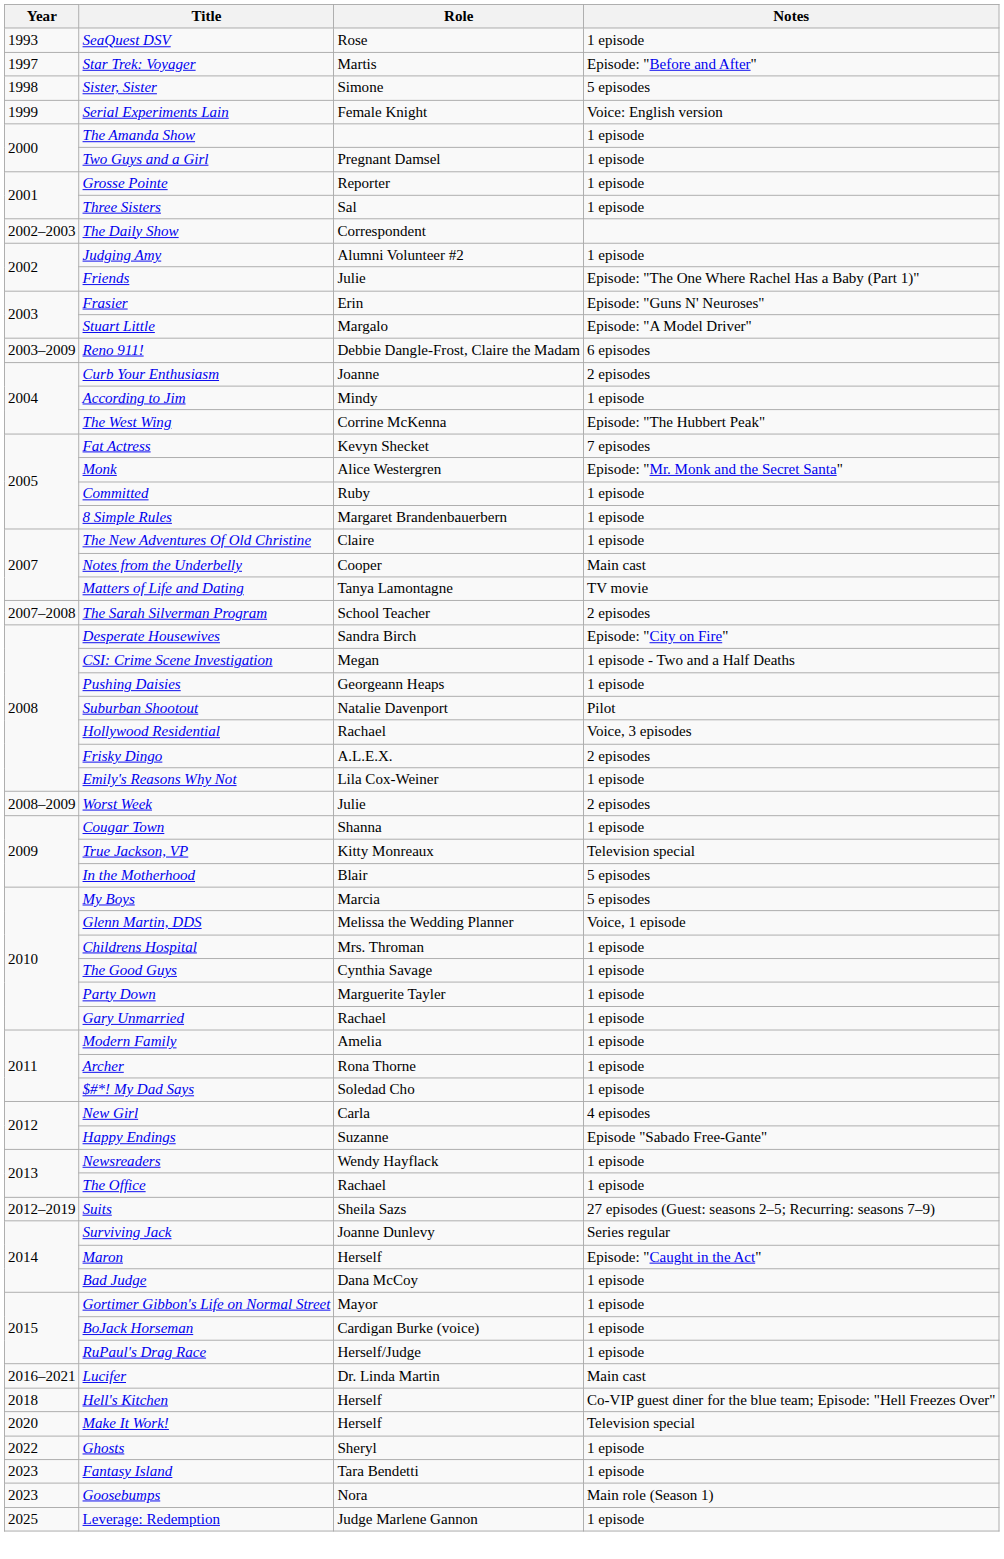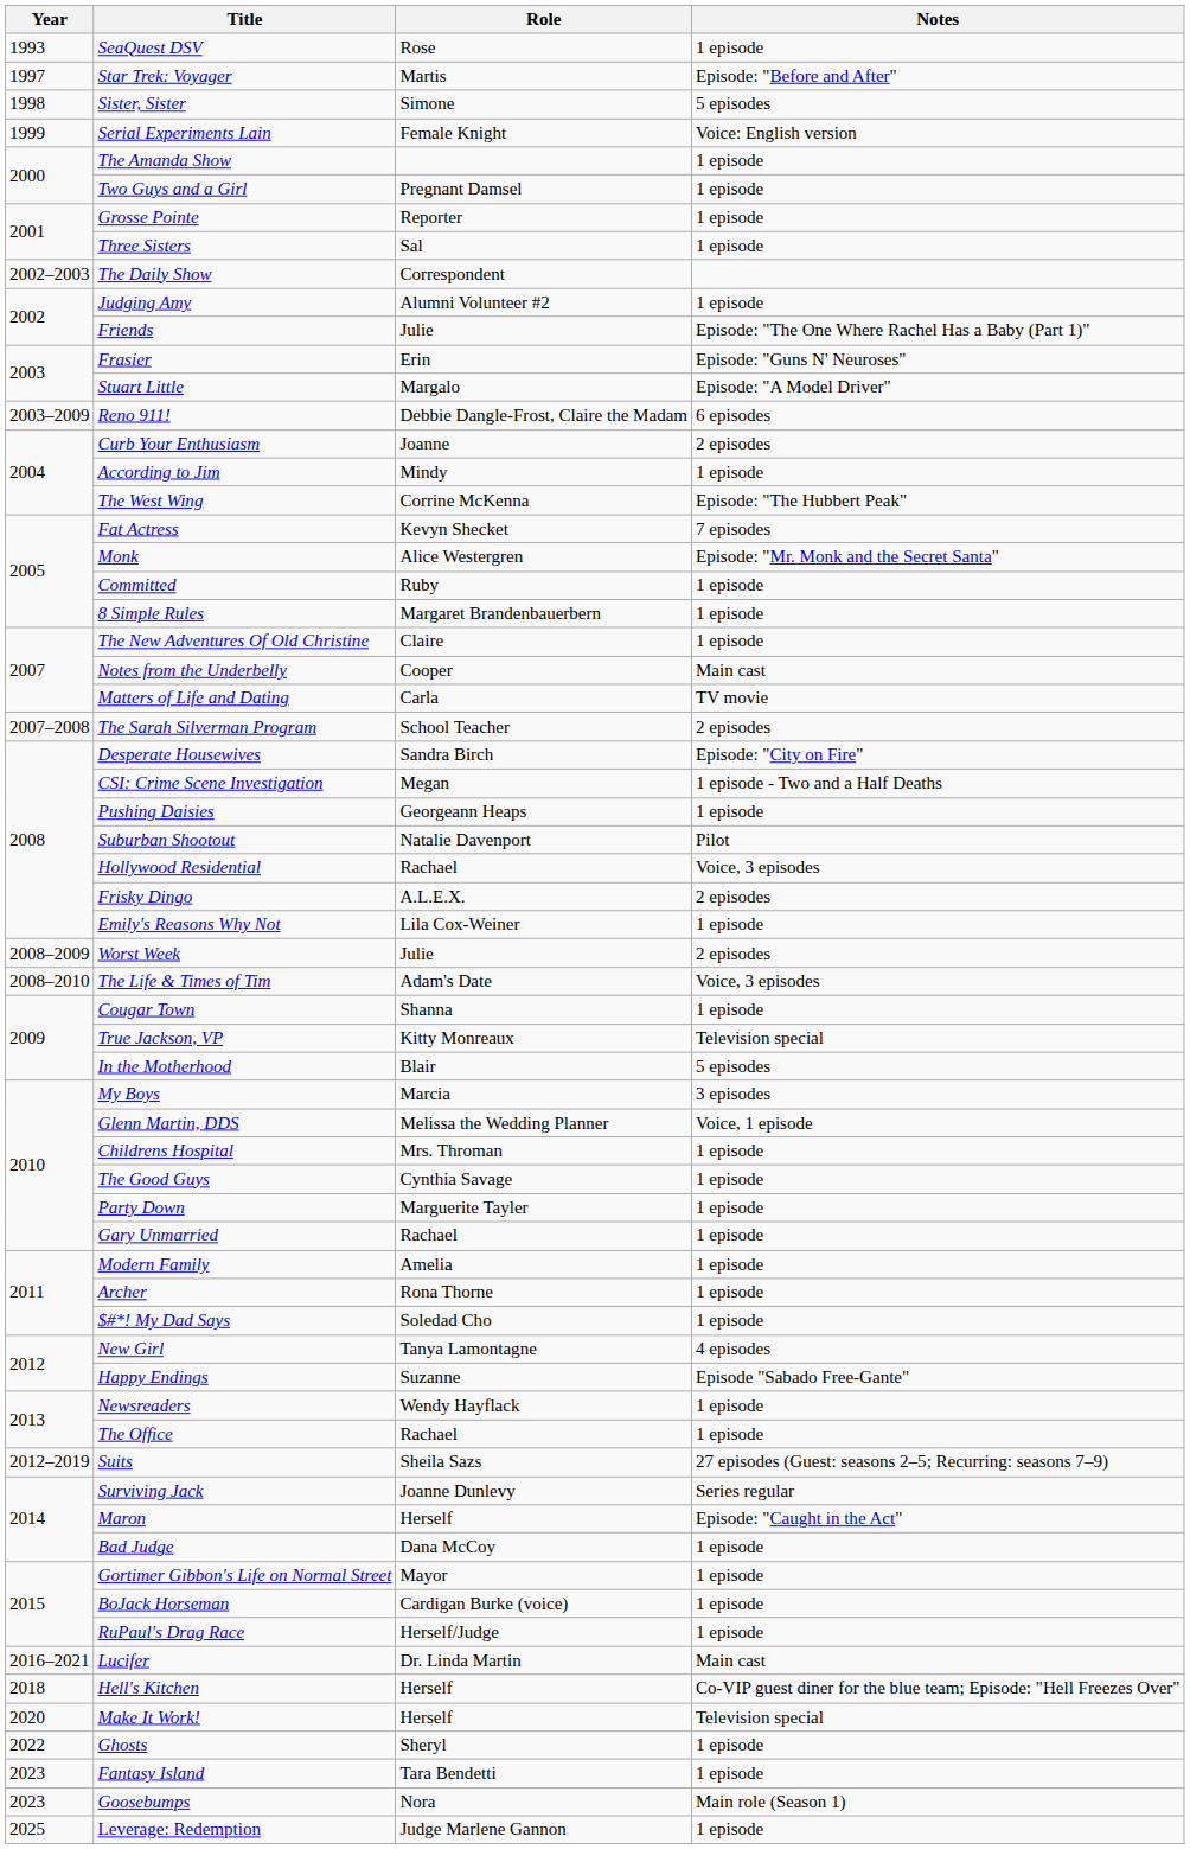Matters of Life and Dating | Role: Tanya Lamontagne -> Carla
+ row: 2008–2010 | The Life & Times of Tim | Adam's Date | Voice, 3 episodes
My Boys | Notes: 5 episodes -> 3 episodes
New Girl | Role: Carla -> Tanya Lamontagne
